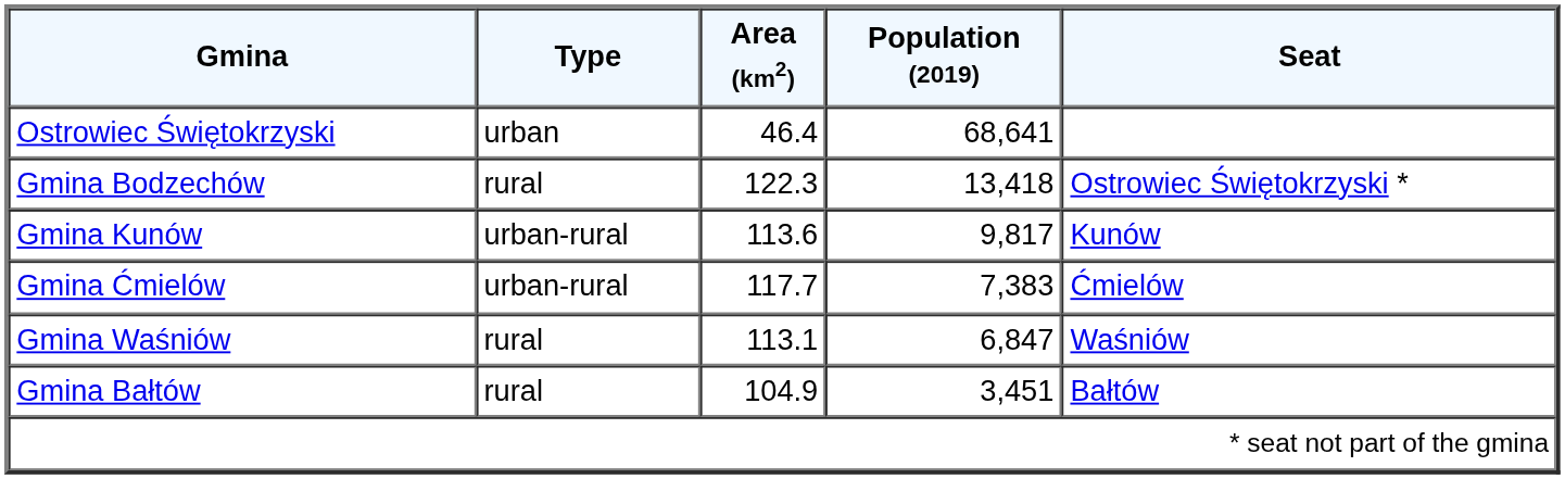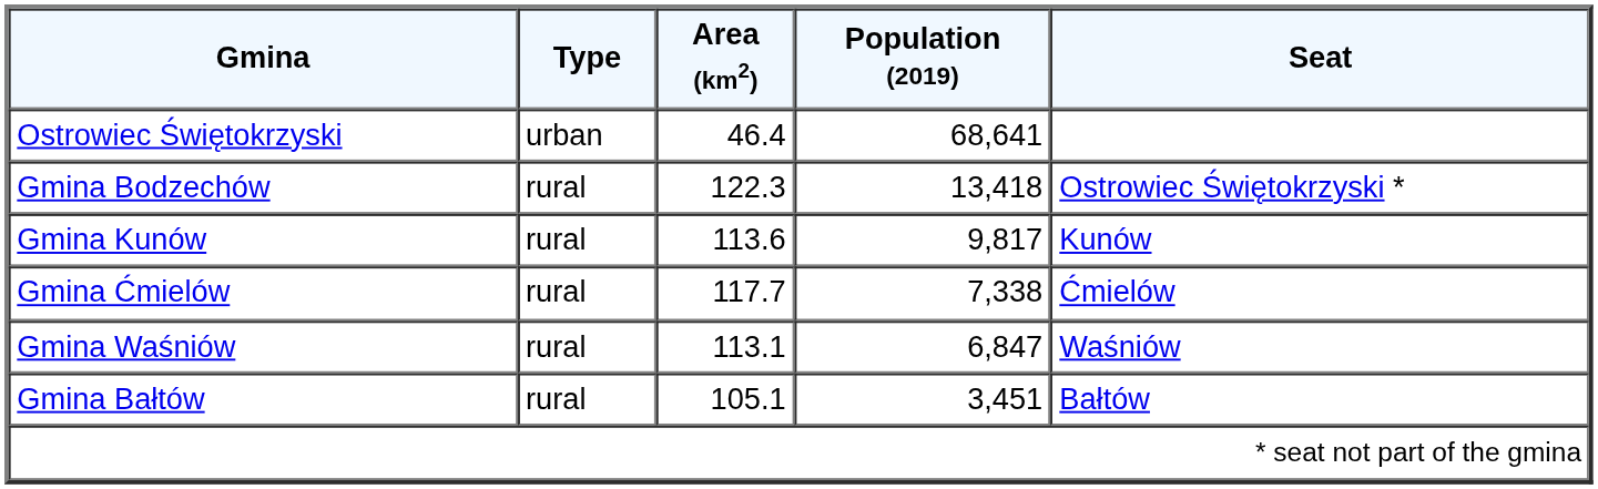Gmina Kunów | Type: urban-rural -> rural
Gmina Ćmielów | Type: urban-rural -> rural
Gmina Ćmielów | Population (2019): 7,383 -> 7,338
Gmina Bałtów | Area (km2): 104.9 -> 105.1
